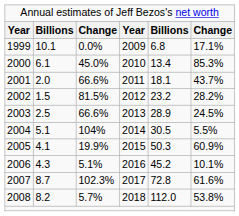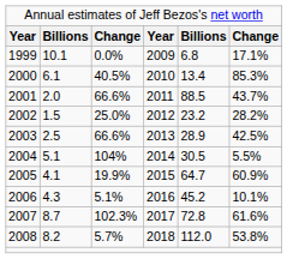2000 | column 3: 45.0% -> 40.5%
2001 | column 5: 18.1 -> 88.5
2002 | column 3: 81.5% -> 25.0%
2003 | column 6: 24.5% -> 42.5%
2005 | column 5: 50.3 -> 64.7
